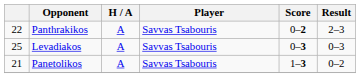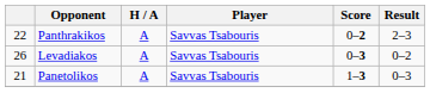Levadiakos | column 1: 25 -> 26
Levadiakos | Result: 0–3 -> 0–2
Panetolikos | Result: 0–2 -> 0–3
